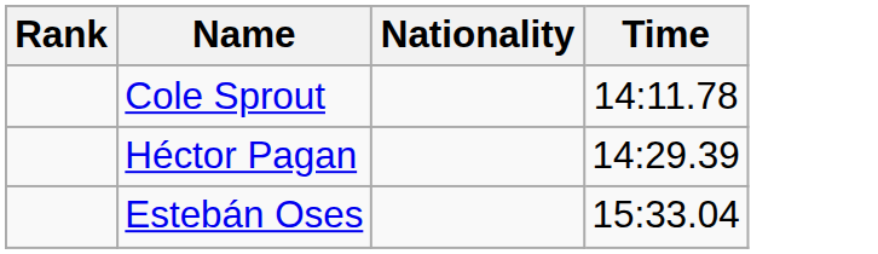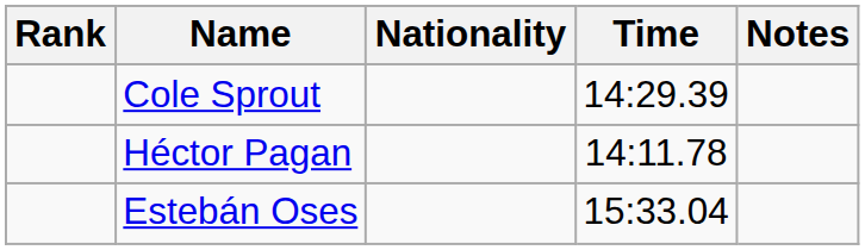+ column: Notes
Cole Sprout | Time: 14:11.78 -> 14:29.39
Héctor Pagan | Time: 14:29.39 -> 14:11.78
